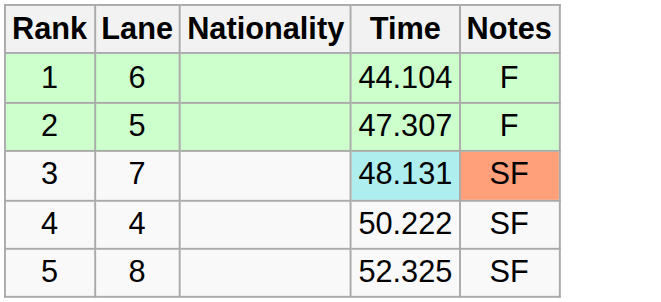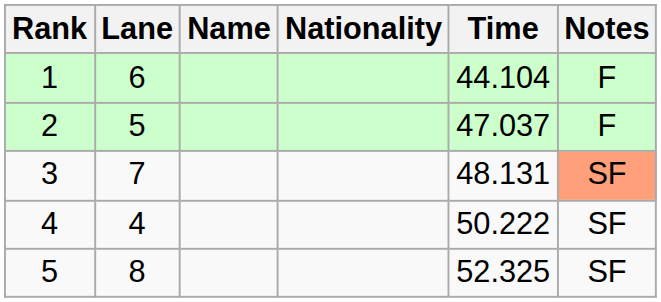+ column: Name
2 | Time: 47.307 -> 47.037
3 | Time: paleturquoise background -> no background
